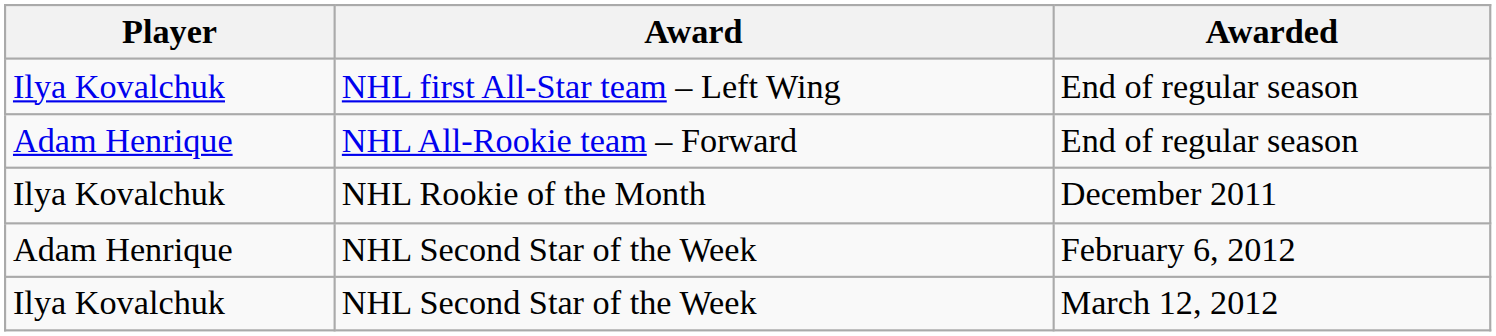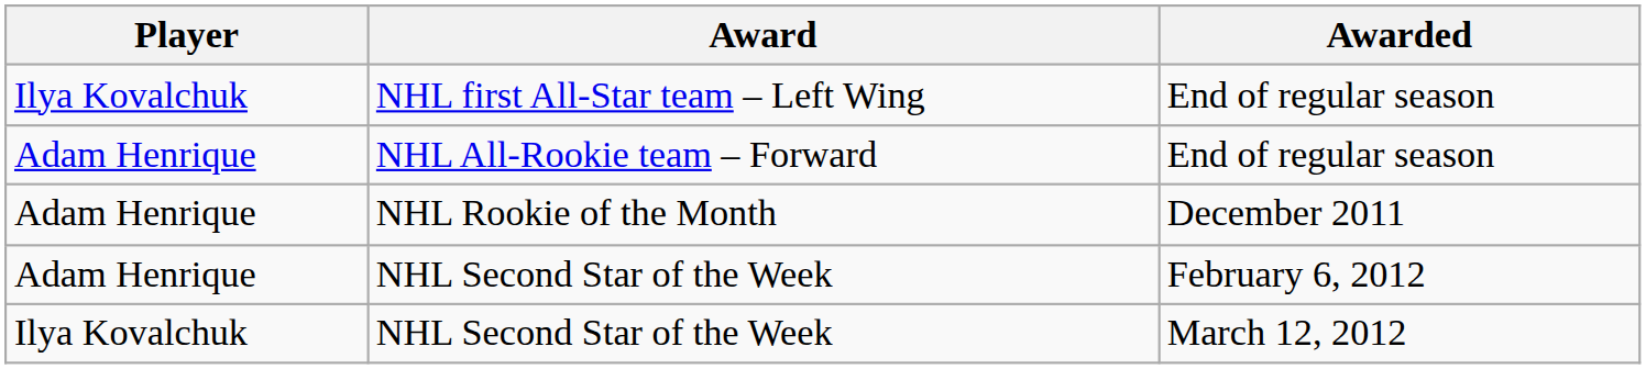NHL Rookie of the Month | Player: Ilya Kovalchuk -> Adam Henrique
